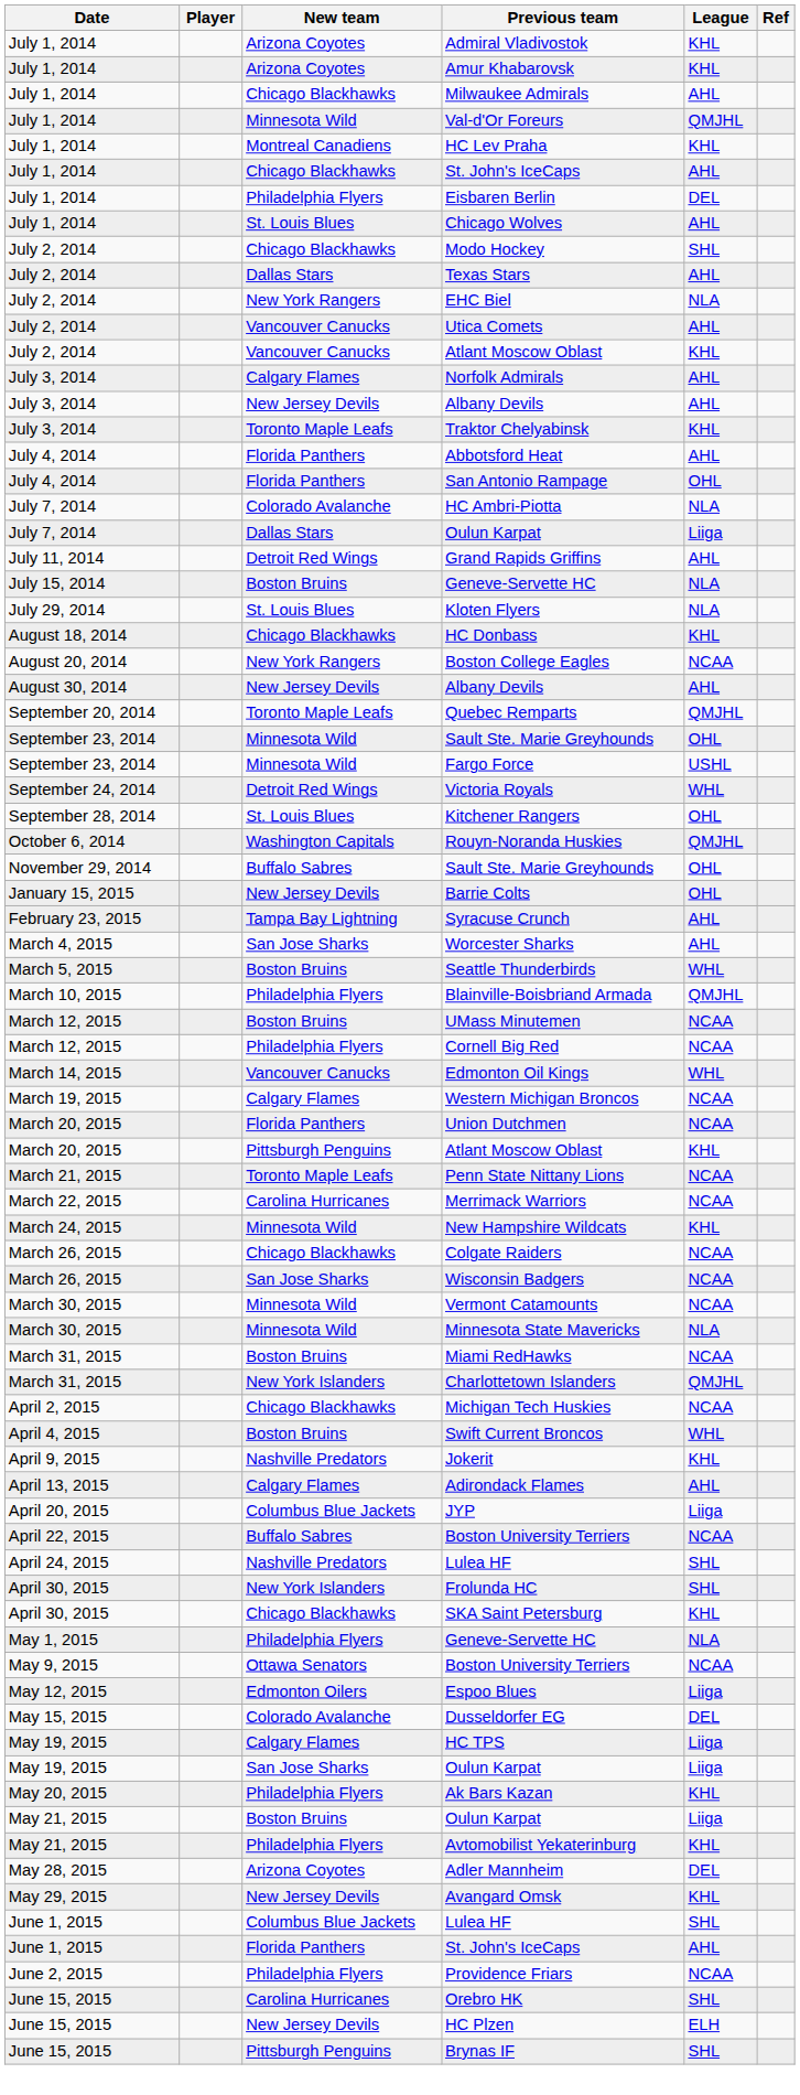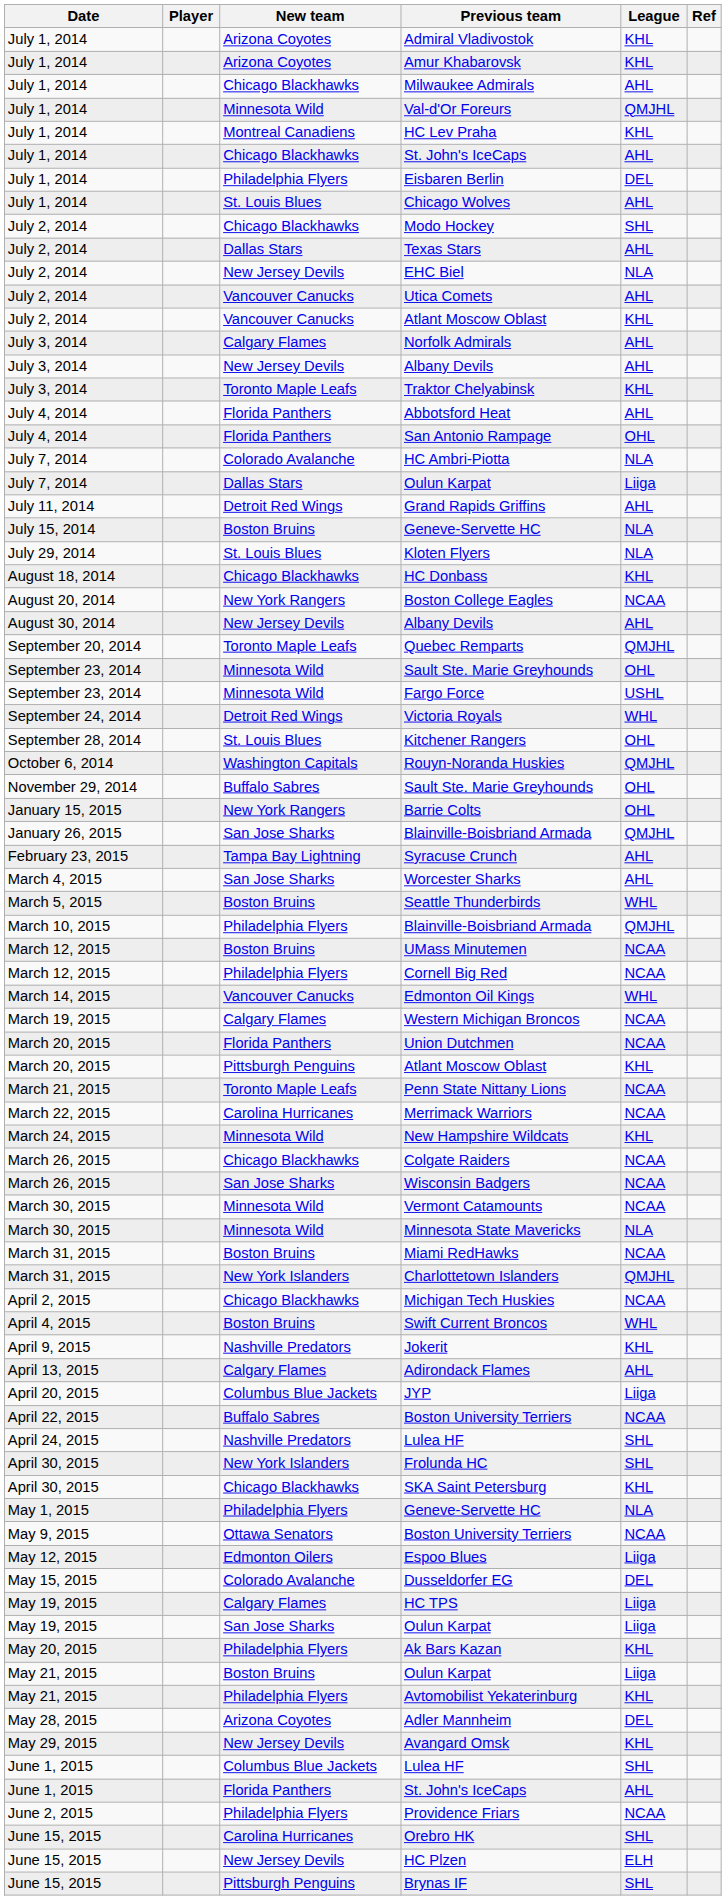EHC Biel | New team: New York Rangers -> New Jersey Devils
Barrie Colts | New team: New Jersey Devils -> New York Rangers
+ row: January 26, 2015 | San Jose Sharks | Blainville-Boisbriand Armada | QMJHL
